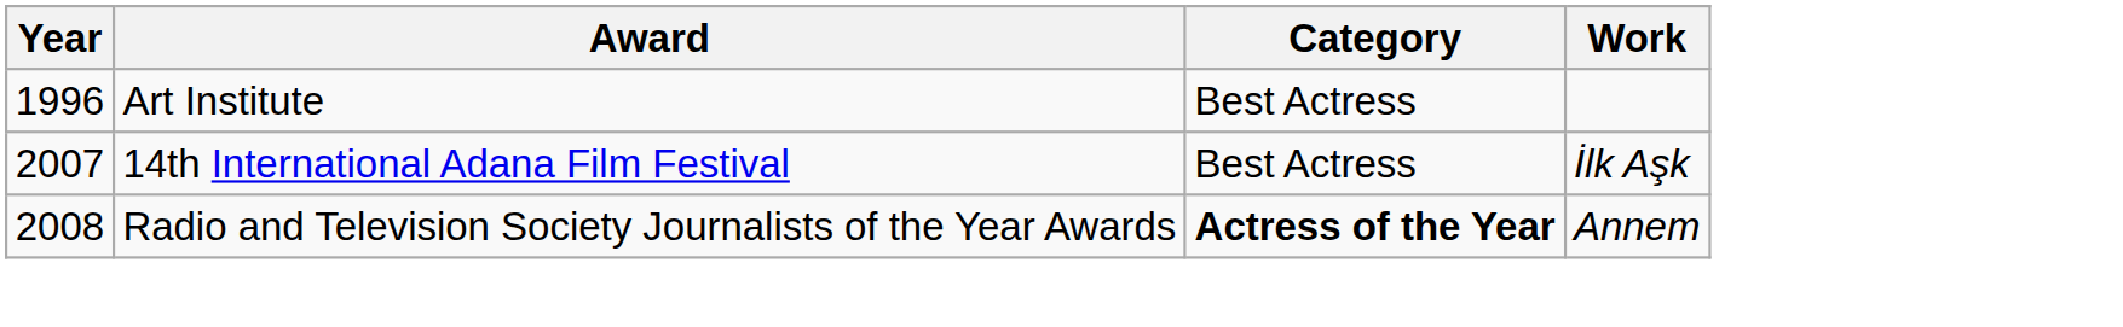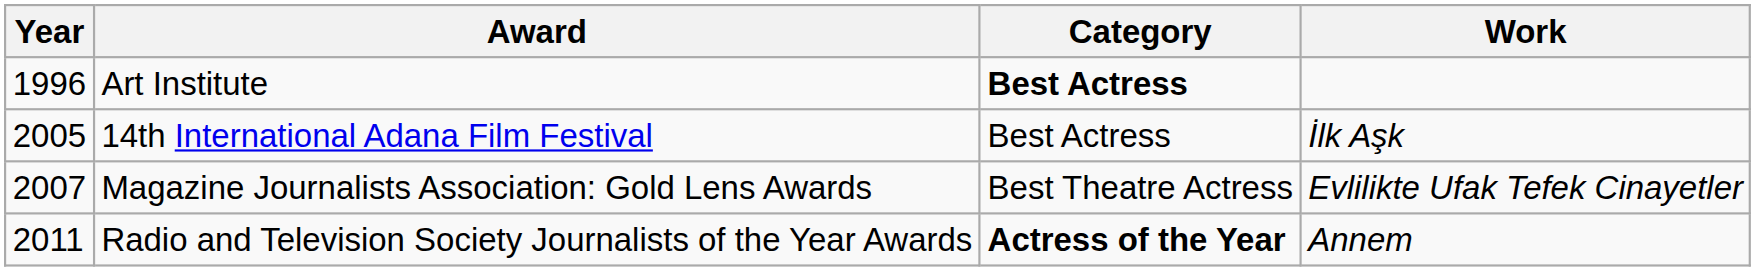Art Institute | Category: normal -> bold
14th International Adana Film Festival | Year: 2007 -> 2005
+ row: 2007 | Magazine Journalists Association: Gold Lens Awards | Best Theatre Actress | Evlilikte Ufak Tefek Cinayetler
Radio and Television Society Journalists of the Year Awards | Year: 2008 -> 2011
